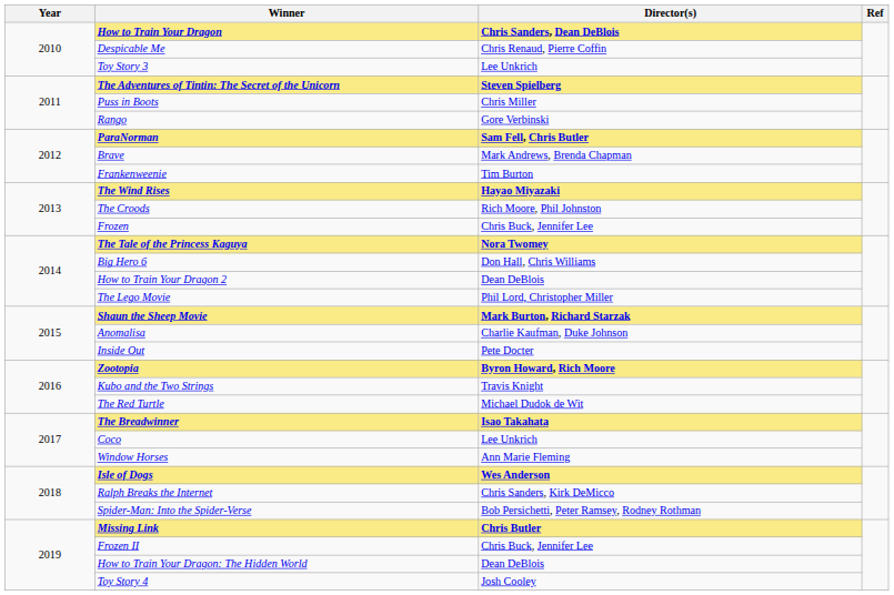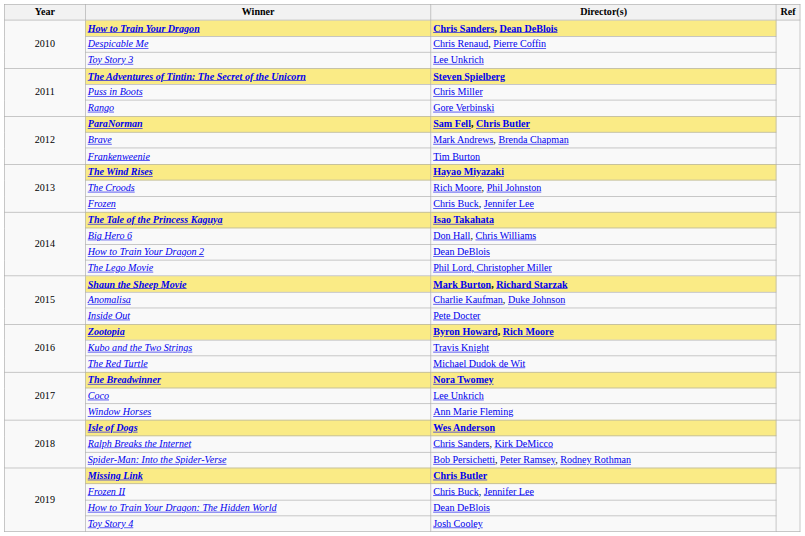The Tale of the Princess Kaguya | Director(s): Nora Twomey -> Isao Takahata
The Breadwinner | Director(s): Isao Takahata -> Nora Twomey
